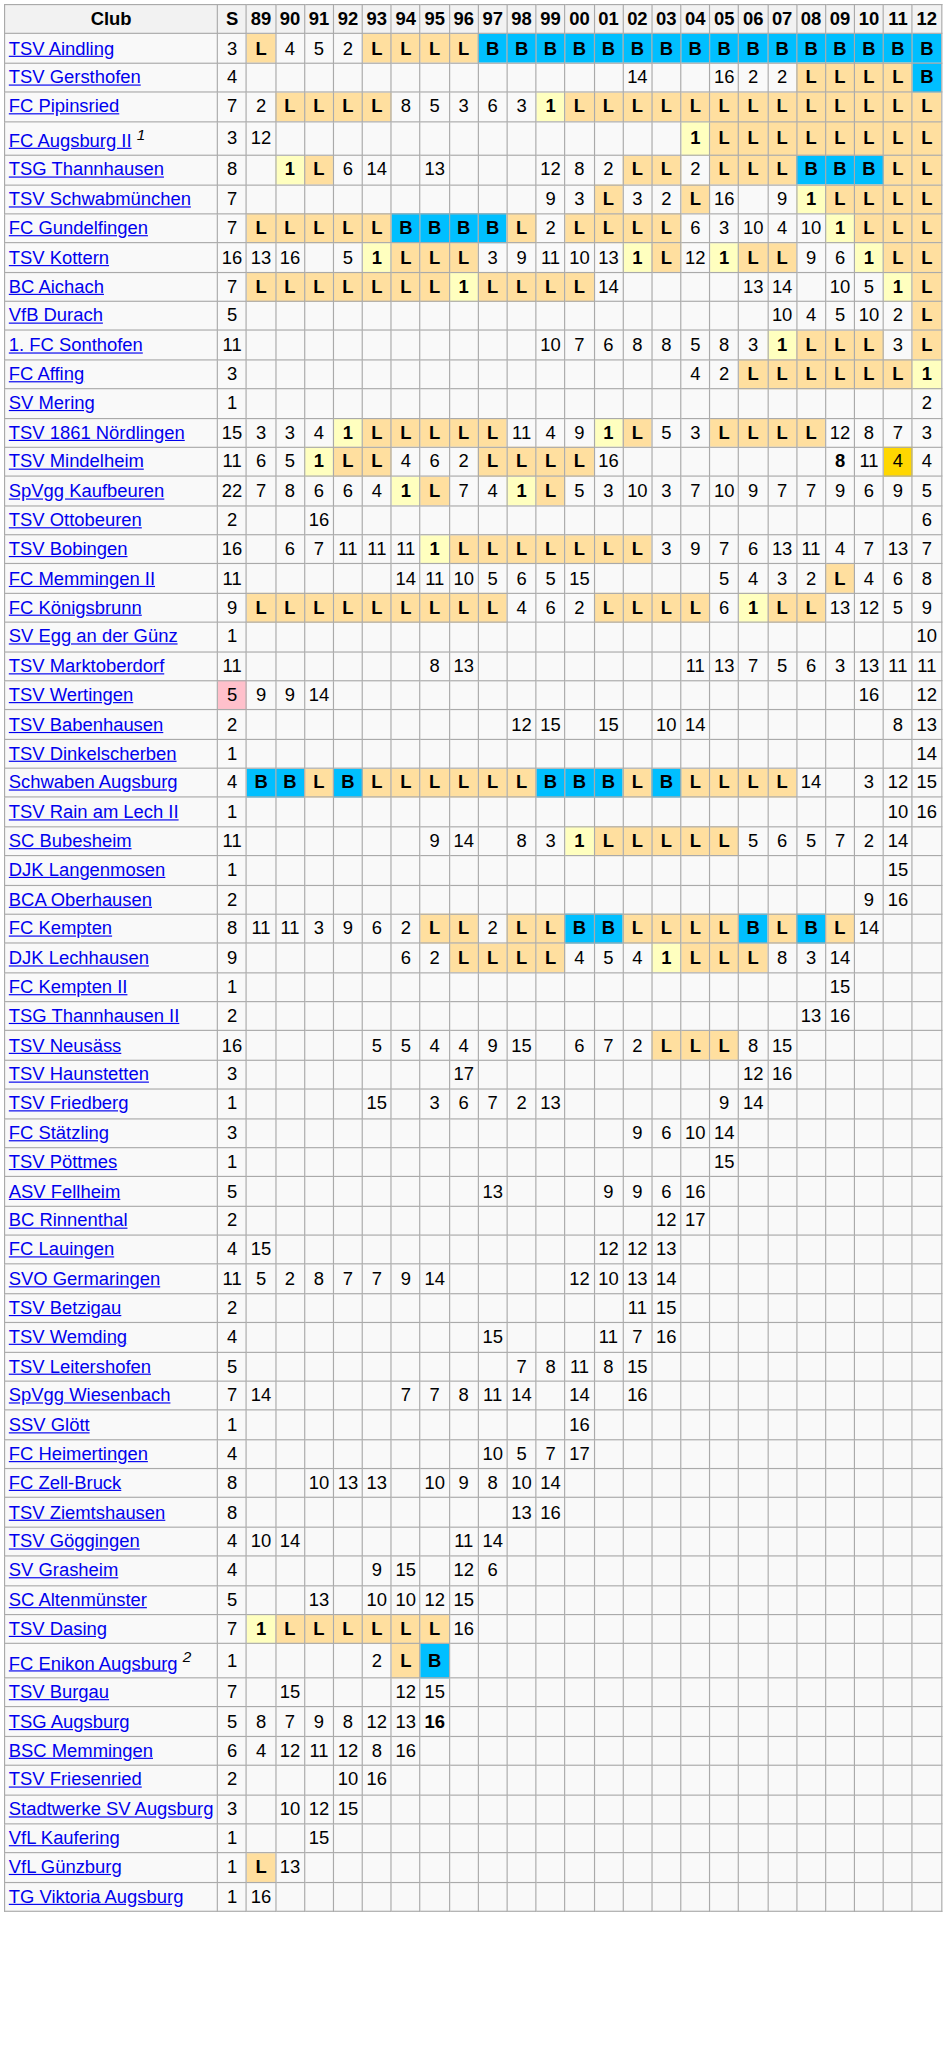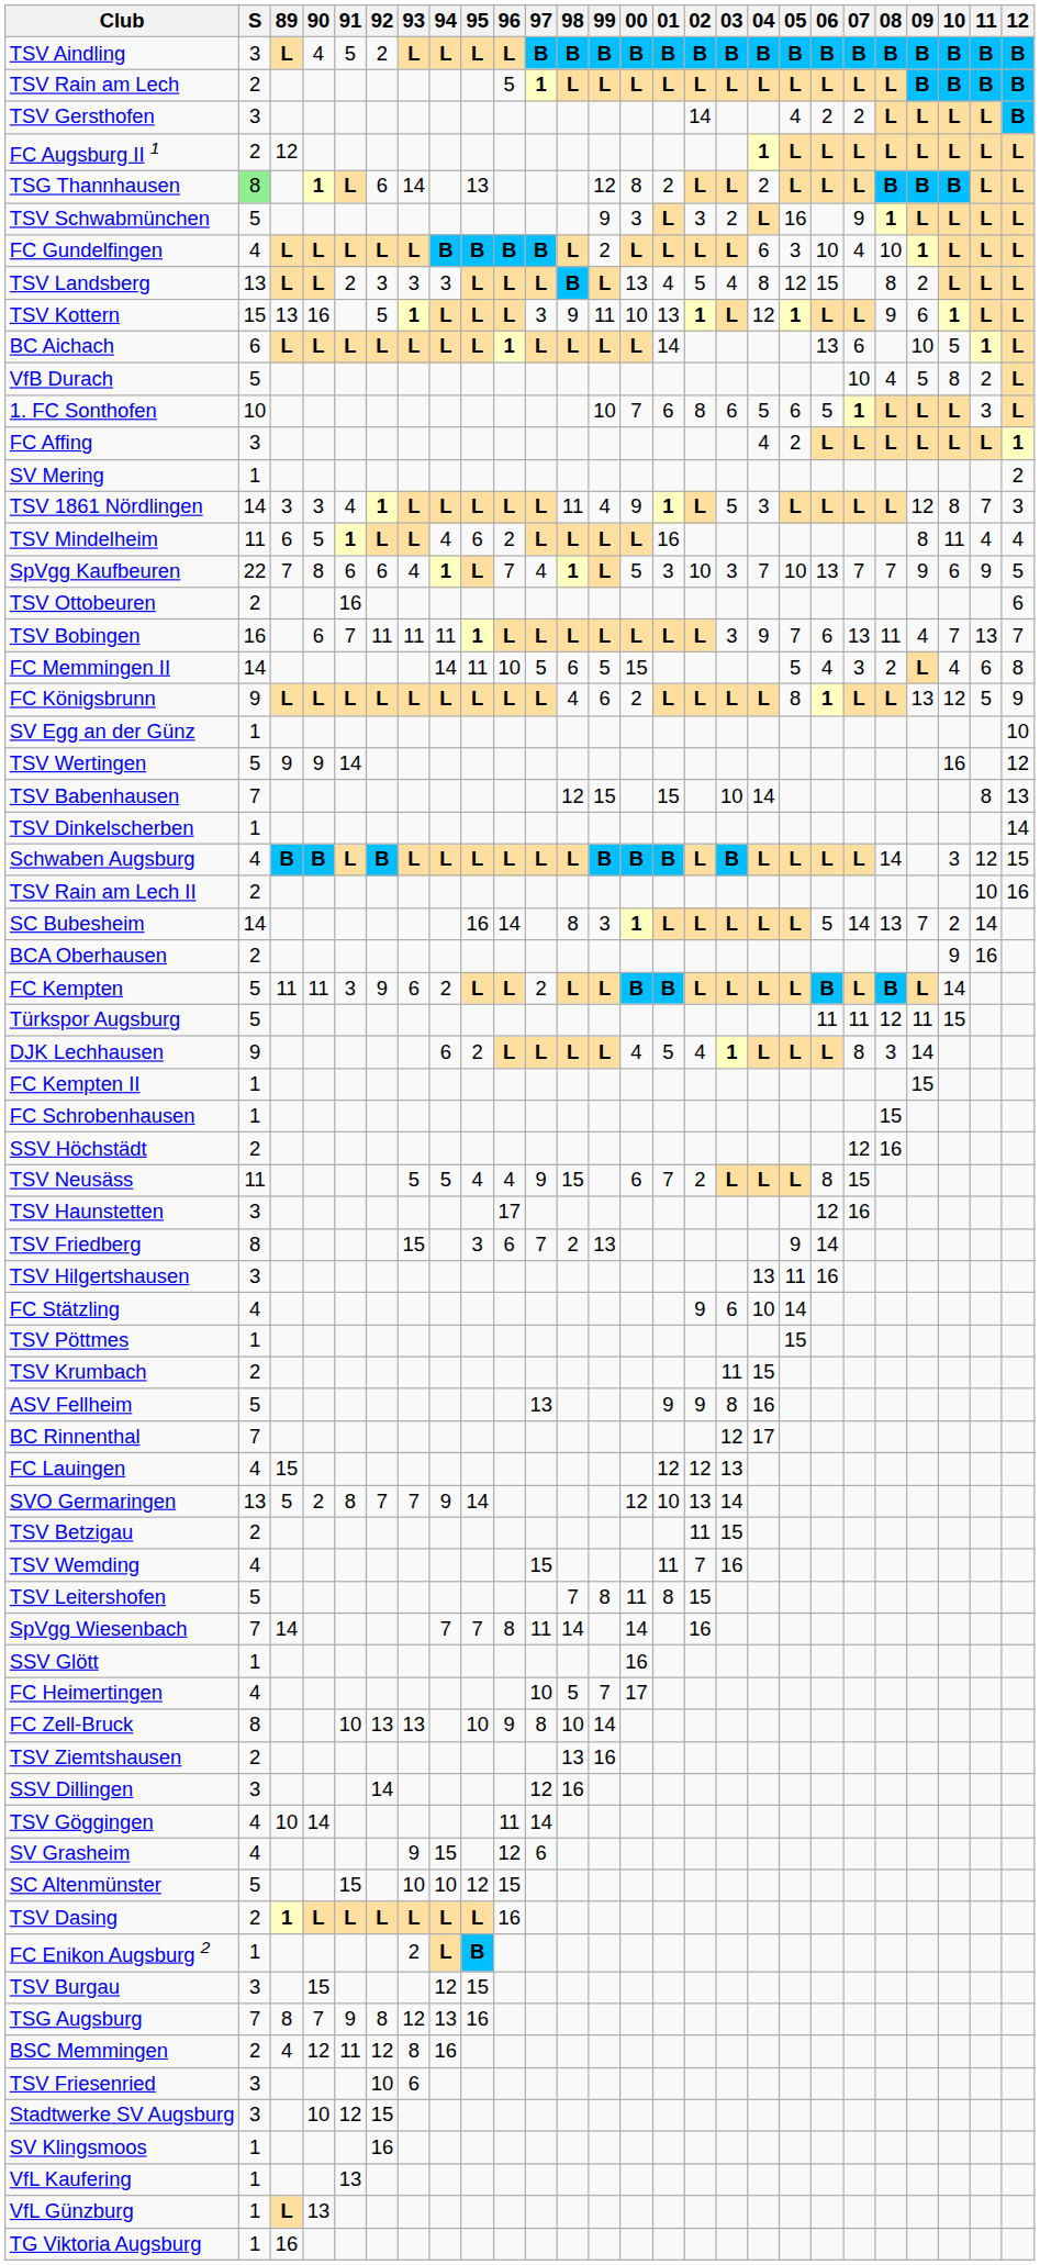+ row: TSV Rain am Lech | 2 | 5 | 1 | L | L | L | L | L | L | L | L | L | L | L | B | B | B | B
TSV Gersthofen | S: 4 -> 3
TSV Gersthofen | 05: 16 -> 4
- row: FC Pipinsried | 7 | 2 | L | L | L | L | 8 | 5 | 3 | 6 | 3 | 1 | L | L | L | L | L | L | L | L | L | L | L | L | L
FC Augsburg II 1 | S: 3 -> 2
TSG Thannhausen | S: no background -> lightgreen background
TSV Schwabmünchen | S: 7 -> 5
FC Gundelfingen | S: 7 -> 4
+ row: TSV Landsberg | 13 | L | L | 2 | 3 | 3 | 3 | L | L | L | B | L | 13 | 4 | 5 | 4 | 8 | 12 | 15 | 8 | 2 | L | L | L
TSV Kottern | S: 16 -> 15
BC Aichach | S: 7 -> 6
BC Aichach | 07: 14 -> 6
VfB Durach | 10: 10 -> 8
1. FC Sonthofen | S: 11 -> 10
1. FC Sonthofen | 03: 8 -> 6
1. FC Sonthofen | 05: 8 -> 6
1. FC Sonthofen | 06: 3 -> 5
TSV 1861 Nördlingen | S: 15 -> 14
TSV Mindelheim | 09: bold -> normal
TSV Mindelheim | 11: gold background -> no background
SpVgg Kaufbeuren | 06: 9 -> 13
FC Memmingen II | S: 11 -> 14
FC Königsbrunn | 05: 6 -> 8
- row: TSV Marktoberdorf | 11 | 8 | 13 | 11 | 13 | 7 | 5 | 6 | 3 | 13 | 11 | 11
TSV Wertingen | S: pink background -> no background
TSV Babenhausen | S: 2 -> 7
TSV Rain am Lech II | S: 1 -> 2
SC Bubesheim | S: 11 -> 14
SC Bubesheim | 95: 9 -> 16
SC Bubesheim | 07: 6 -> 14
SC Bubesheim | 08: 5 -> 13
- row: DJK Langenmosen | 1 | 15
FC Kempten | S: 8 -> 5
+ row: Türkspor Augsburg | 5 | 11 | 11 | 12 | 11 | 15
- row: TSG Thannhausen II | 2 | 13 | 16
+ row: FC Schrobenhausen | 1 | 15
+ row: SSV Höchstädt | 2 | 12 | 16
TSV Neusäss | S: 16 -> 11
TSV Friedberg | S: 1 -> 8
+ row: TSV Hilgertshausen | 3 | 13 | 11 | 16
FC Stätzling | S: 3 -> 4
+ row: TSV Krumbach | 2 | 11 | 15
ASV Fellheim | 03: 6 -> 8
BC Rinnenthal | S: 2 -> 7
SVO Germaringen | S: 11 -> 13
TSV Ziemtshausen | S: 8 -> 2
+ row: SSV Dillingen | 3 | 14 | 12 | 16
SC Altenmünster | 91: 13 -> 15
TSV Dasing | S: 7 -> 2
TSV Burgau | S: 7 -> 3
TSG Augsburg | S: 5 -> 7
TSG Augsburg | 95: bold -> normal
BSC Memmingen | S: 6 -> 2
TSV Friesenried | S: 2 -> 3
TSV Friesenried | 93: 16 -> 6
+ row: SV Klingsmoos | 1 | 16
VfL Kaufering | 91: 15 -> 13
